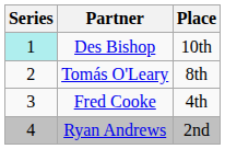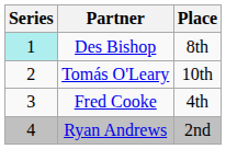Des Bishop | Place: 10th -> 8th
Tomás O'Leary | Place: 8th -> 10th
